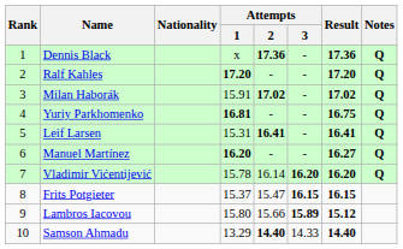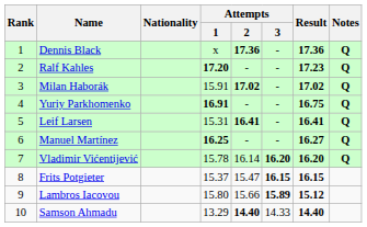Ralf Kahles | Result: 17.20 -> 17.23
Yuriy Parkhomenko | Attempts / 1: 16.81 -> 16.91
Manuel Martínez | Attempts / 1: 16.20 -> 16.25
